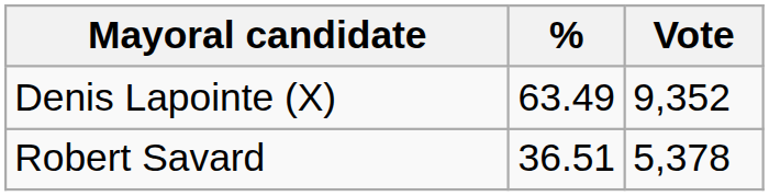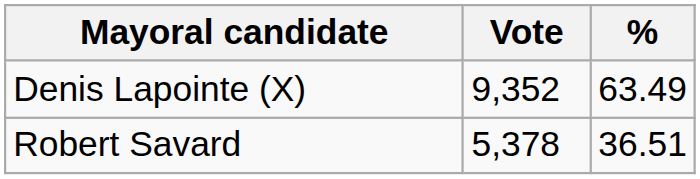columns swapped: Vote <-> %
